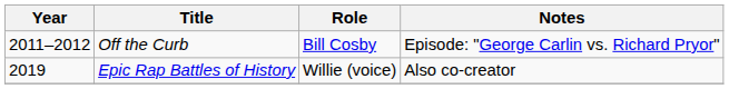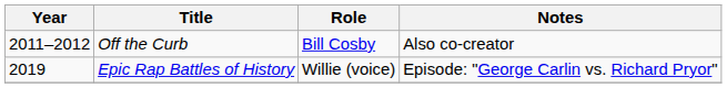Off the Curb | Notes: Episode: "George Carlin vs. Richard Pryor" -> Also co-creator
Epic Rap Battles of History | Notes: Also co-creator -> Episode: "George Carlin vs. Richard Pryor"
